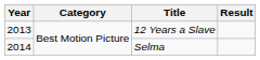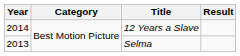12 Years a Slave | Year: 2013 -> 2014
Selma | Year: 2014 -> 2013
